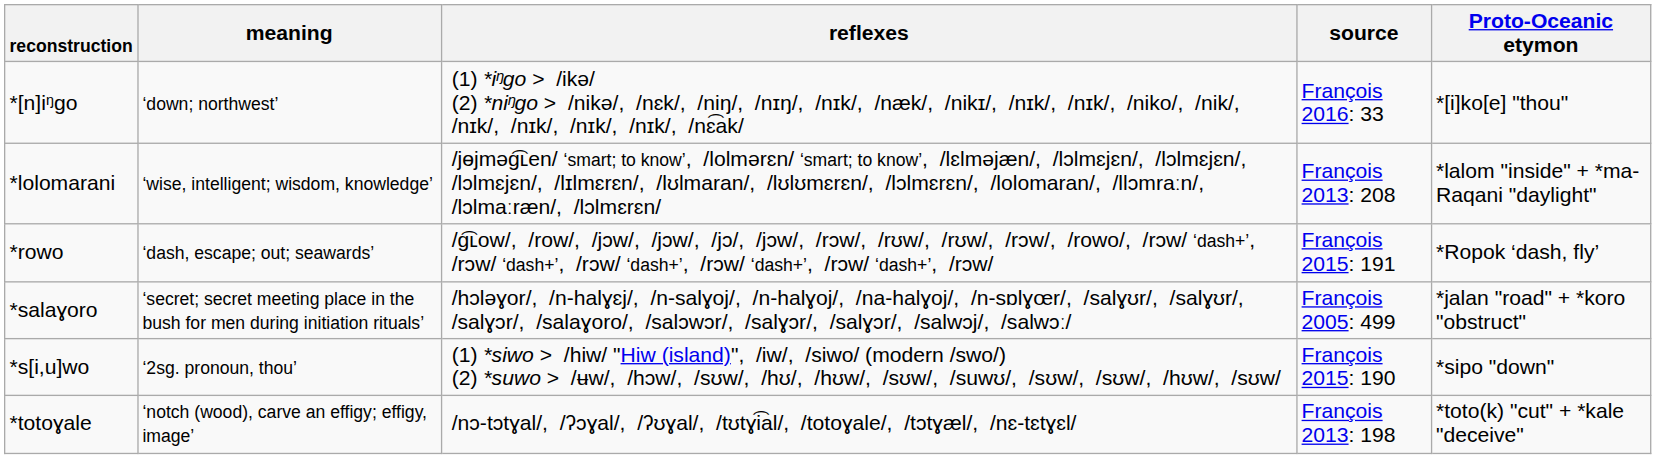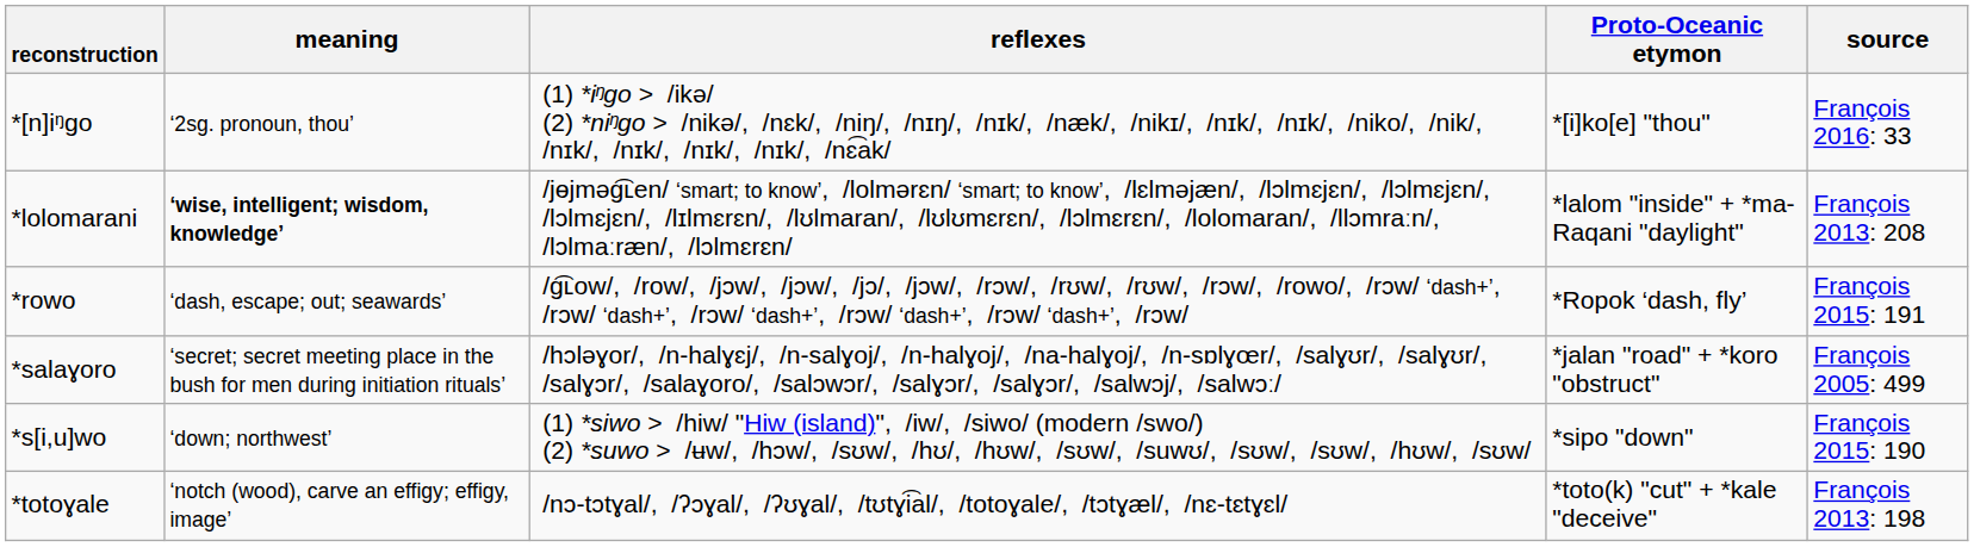columns swapped: Proto-Oceanic etymon <-> source
*[n]iᵑgo | meaning: ‘down; northwest’ -> ‘2sg. pronoun, thou’
*lolomarani | meaning: normal -> bold
*s[i,u]wo | meaning: ‘2sg. pronoun, thou’ -> ‘down; northwest’
